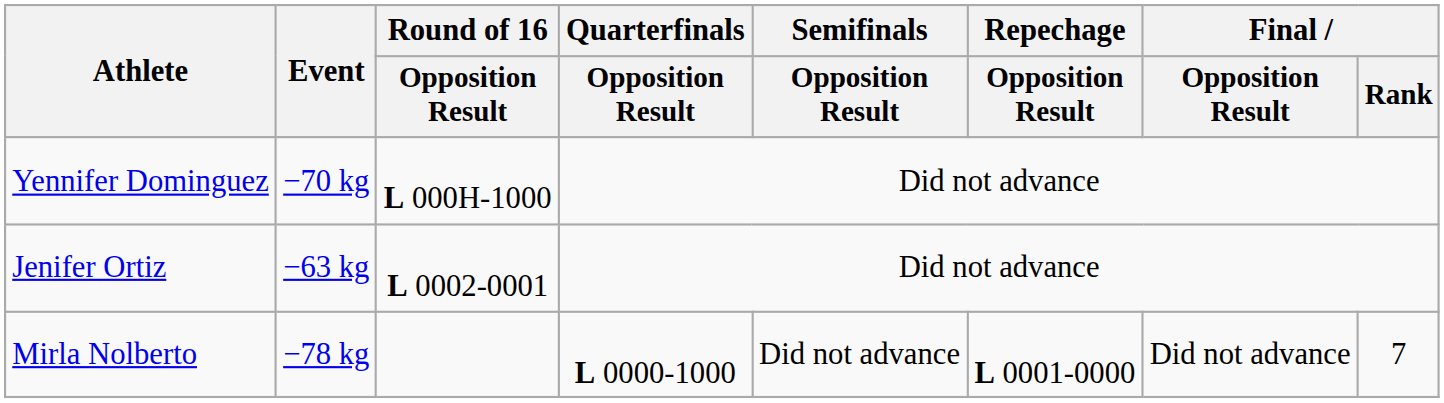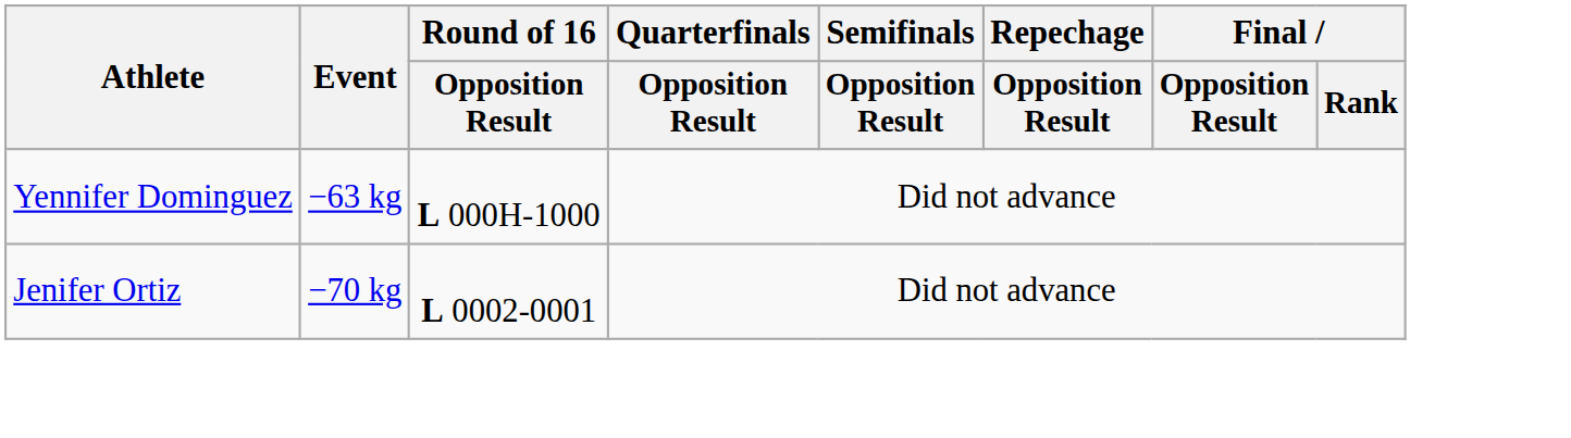Yennifer Dominguez | Event: −70 kg -> −63 kg
Jenifer Ortiz | Event: −63 kg -> −70 kg
- row: Mirla Nolberto | −78 kg | L 0000-1000 | Did not advance | L 0001-0000 | Did not advance | 7
